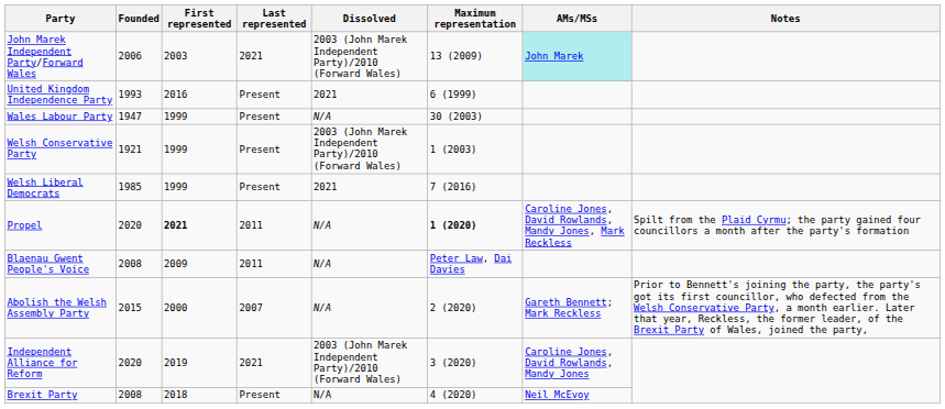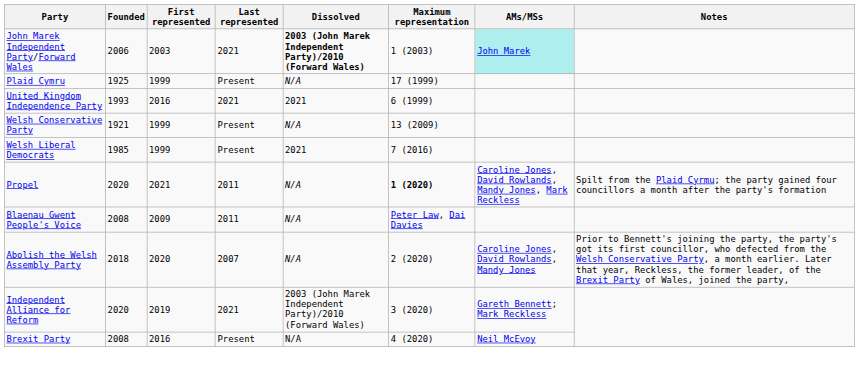John Marek Independent Party/Forward Wales | Dissolved: normal -> bold
John Marek Independent Party/Forward Wales | Maximum representation: 13 (2009) -> 1 (2003)
+ row: Plaid Cymru | 1925 | 1999 | Present | N/A | 17 (1999)
United Kingdom Independence Party | Last represented: Present -> 2021
- row: Wales Labour Party | 1947 | 1999 | Present | N/A | 30 (2003)
Welsh Conservative Party | Dissolved: 2003 (John Marek Independent Party)/2010 (Forward Wales) -> N/A
Welsh Conservative Party | Maximum representation: 1 (2003) -> 13 (2009)
Propel | First represented: bold -> normal
Abolish the Welsh Assembly Party | Founded: 2015 -> 2018
Abolish the Welsh Assembly Party | First represented: 2000 -> 2020
Abolish the Welsh Assembly Party | AMs/MSs: Gareth Bennett; Mark Reckless -> Caroline Jones, David Rowlands, Mandy Jones
Independent Alliance for Reform | AMs/MSs: Caroline Jones, David Rowlands, Mandy Jones -> Gareth Bennett; Mark Reckless
Brexit Party | First represented: 2018 -> 2016
